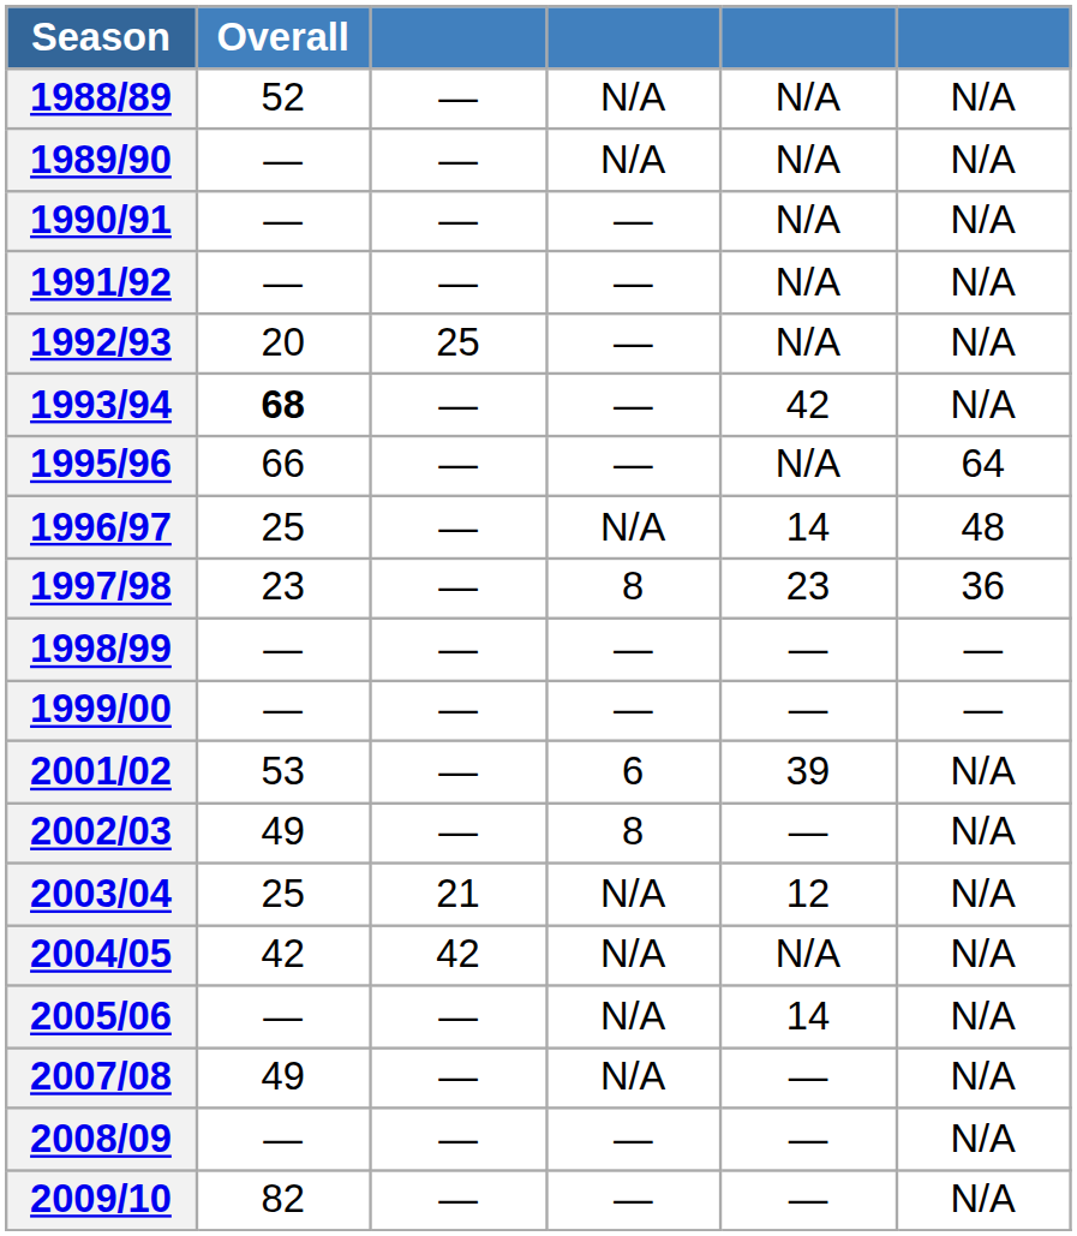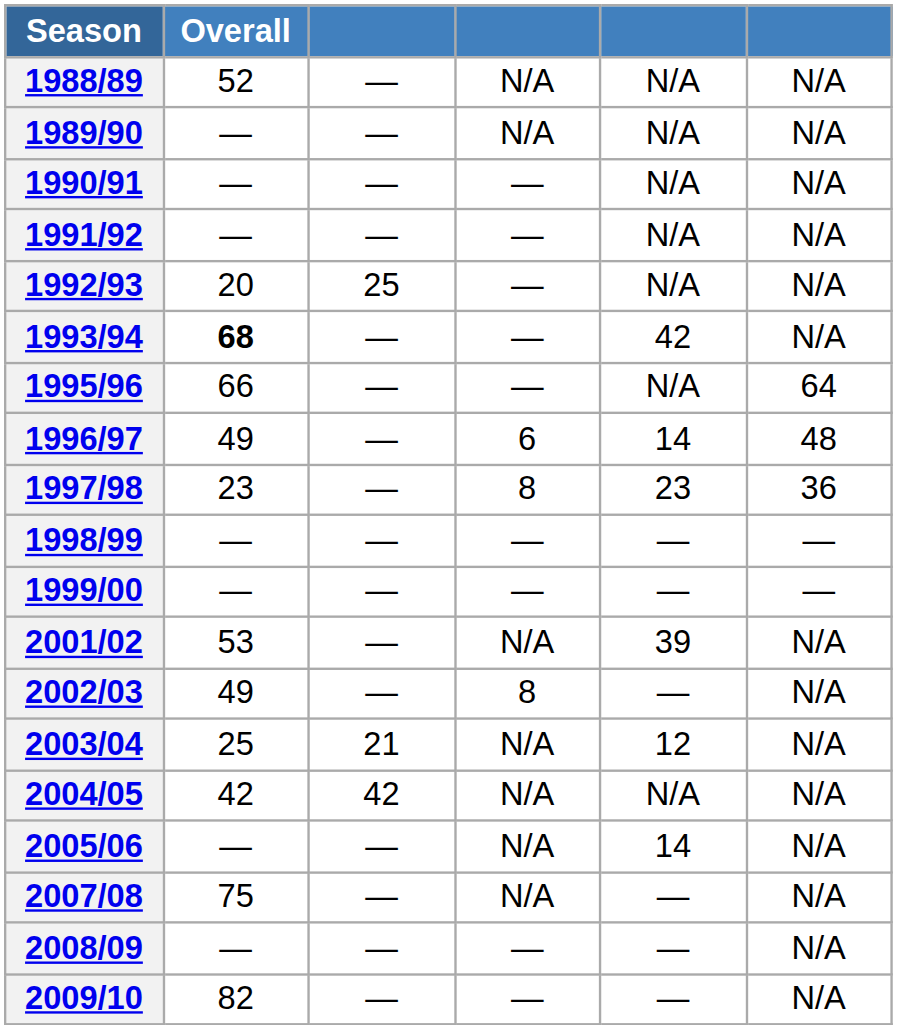1996/97 | Overall: 25 -> 49
1996/97 | column 4: N/A -> 6
2001/02 | column 4: 6 -> N/A
2007/08 | Overall: 49 -> 75
